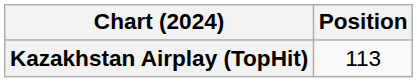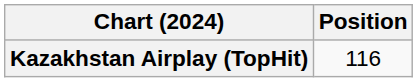Kazakhstan Airplay (TopHit) | Position: 113 -> 116
